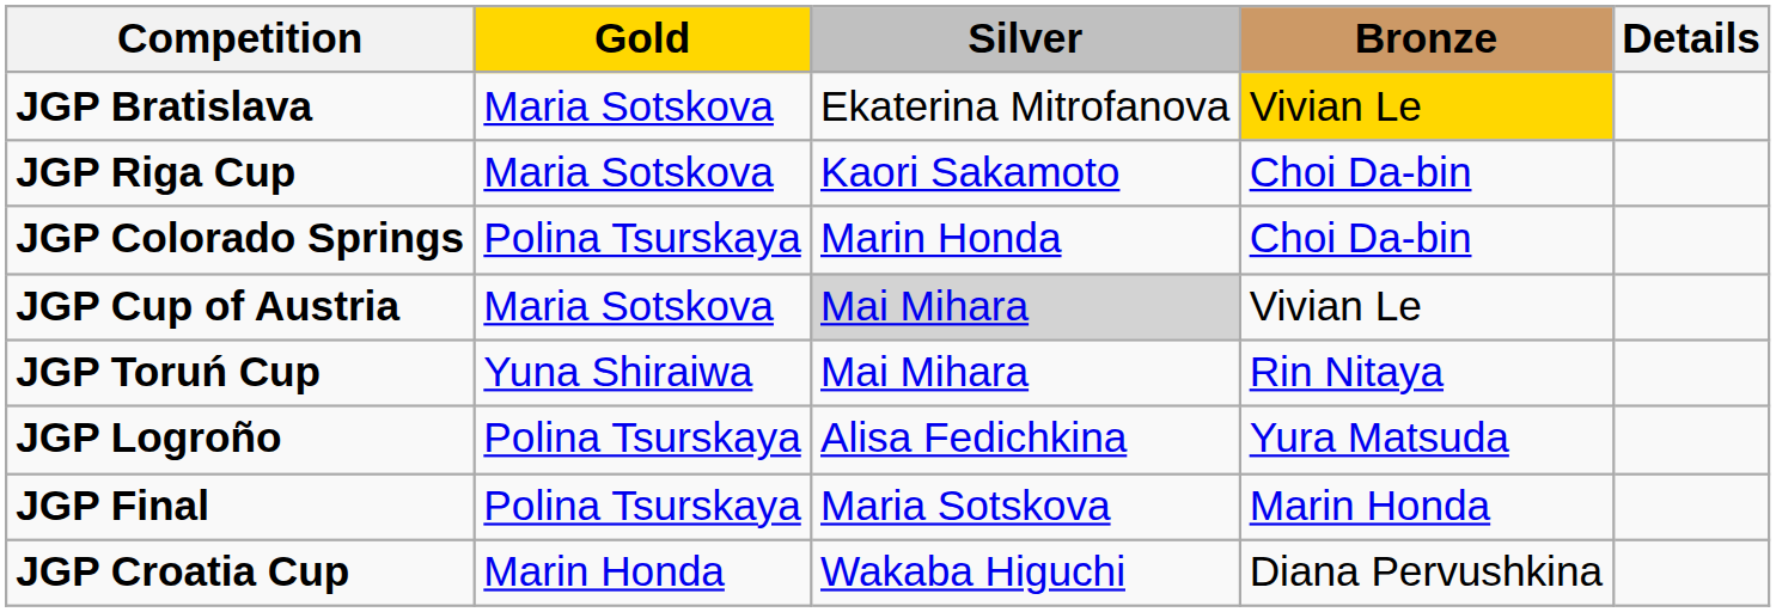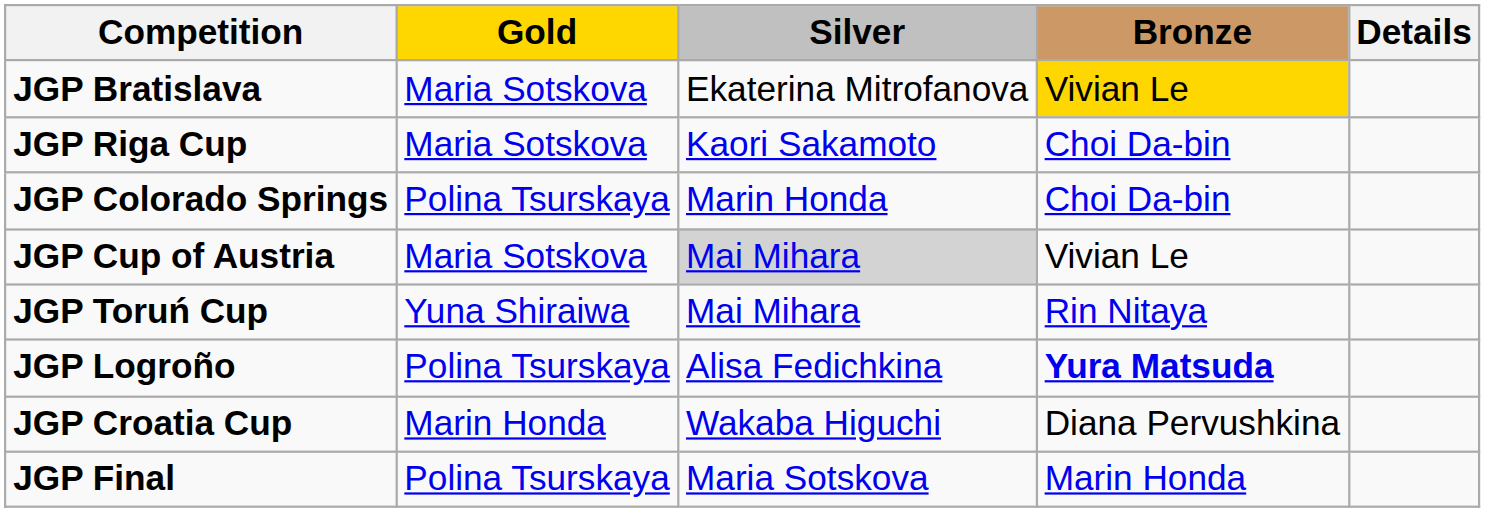JGP Logroño | Bronze: normal -> bold
rows swapped: JGP Croatia Cup <-> JGP Final
